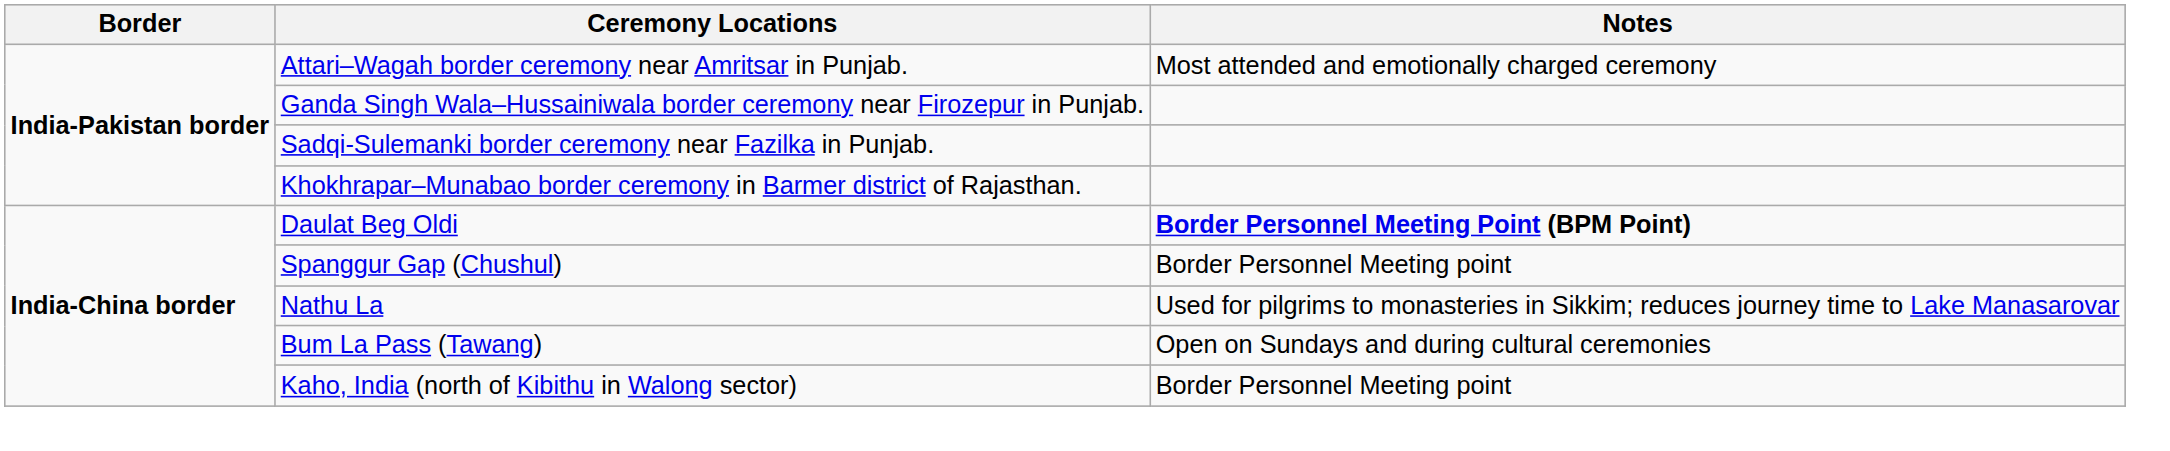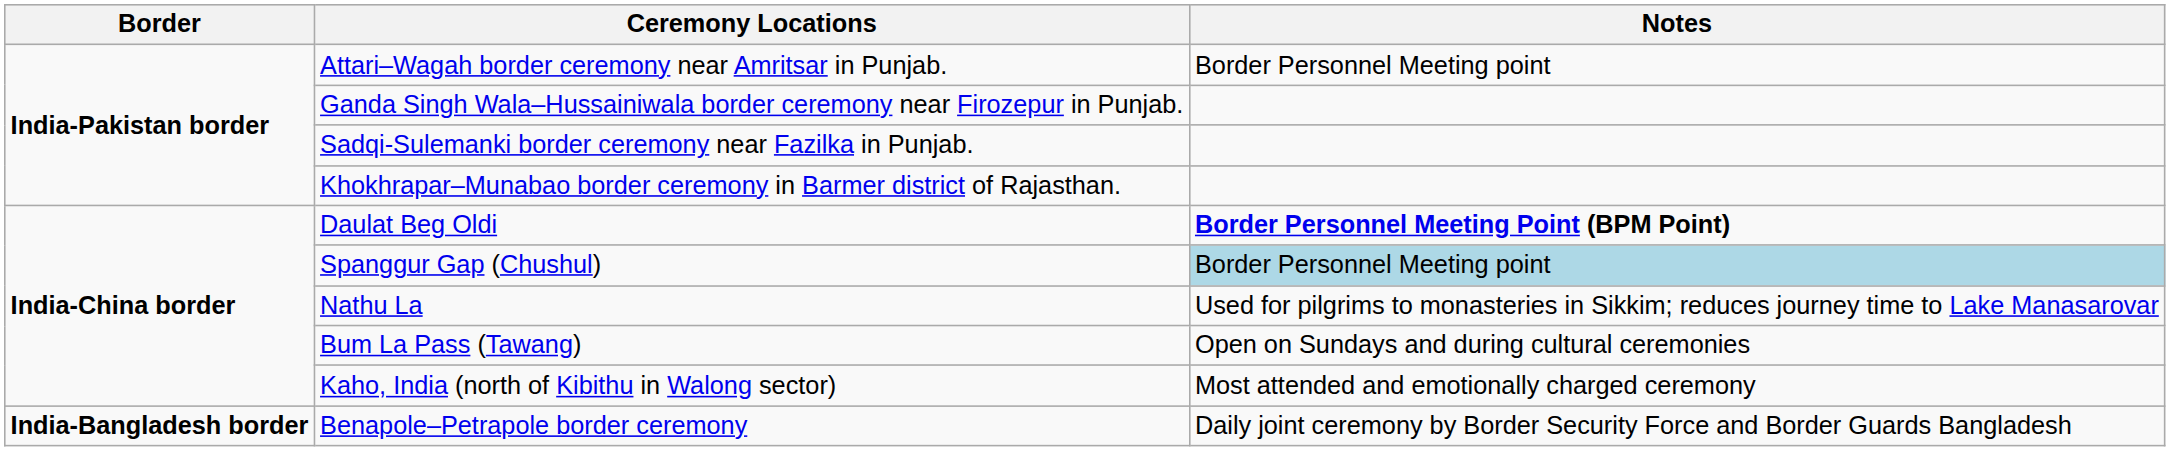Attari–Wagah border ceremony near Amritsar in Punjab. | Notes: Most attended and emotionally charged ceremony -> Border Personnel Meeting point
Spanggur Gap (Chushul) | Notes: no background -> lightblue background
Kaho, India (north of Kibithu in Walong sector) | Notes: Border Personnel Meeting point -> Most attended and emotionally charged ceremony
+ row: India-Bangladesh border | Benapole–Petrapole border ceremony | Daily joint ceremony by Border Security Force and Border Guards Bangladesh
